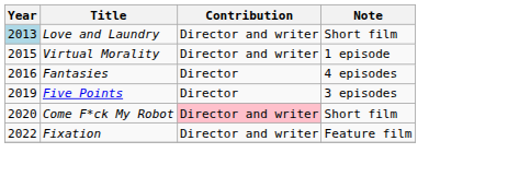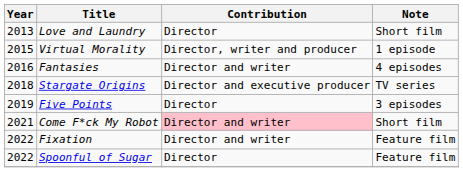Love and Laundry | Year: lightblue background -> no background
Love and Laundry | Contribution: Director and writer -> Director
Virtual Morality | Contribution: Director and writer -> Director, writer and producer
Fantasies | Contribution: Director -> Director and writer
+ row: 2018 | Stargate Origins | Director and executive producer | TV series
Come F*ck My Robot | Year: 2020 -> 2021
+ row: 2022 | Spoonful of Sugar | Director | Feature film
